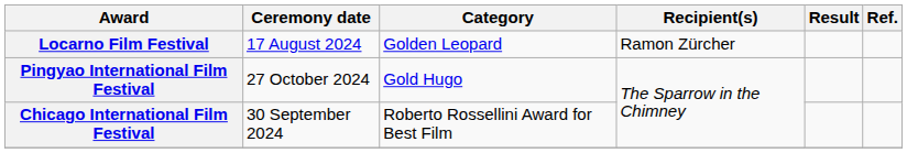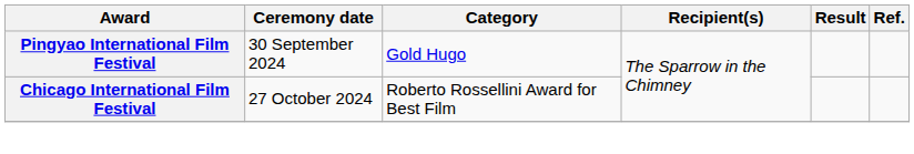- row: Locarno Film Festival | 17 August 2024 | Golden Leopard | Ramon Zürcher
Pingyao International Film Festival | Ceremony date: 27 October 2024 -> 30 September 2024
Chicago International Film Festival | Ceremony date: 30 September 2024 -> 27 October 2024
